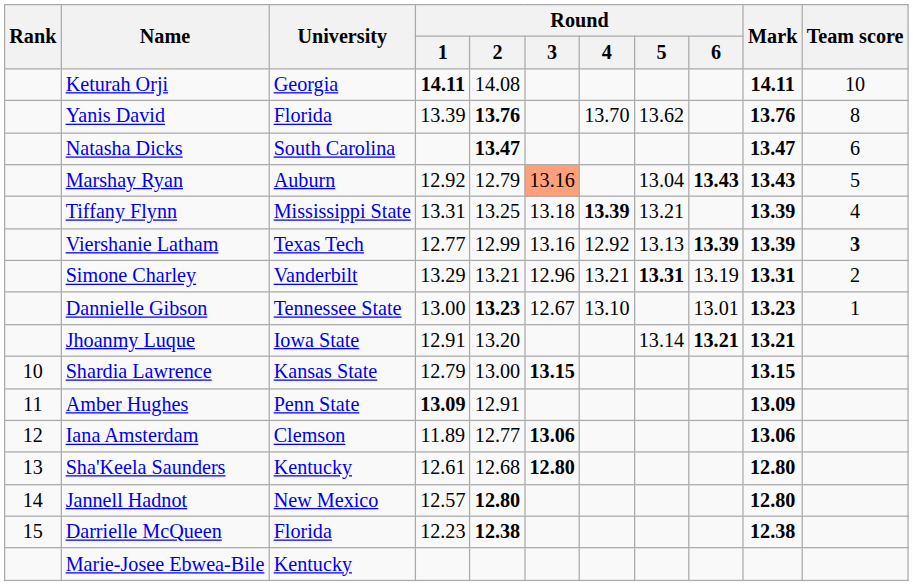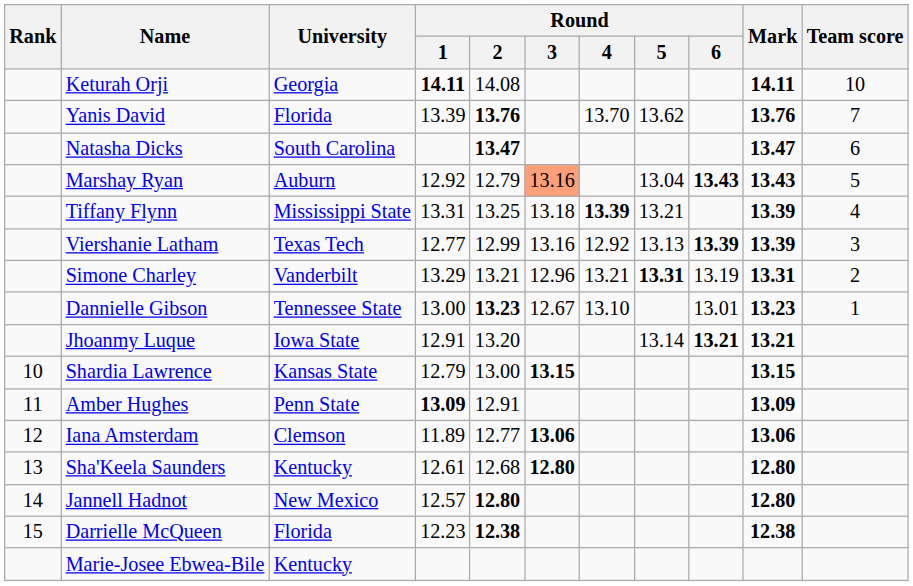Yanis David | Team score: 8 -> 7
Viershanie Latham | Team score: bold -> normal
